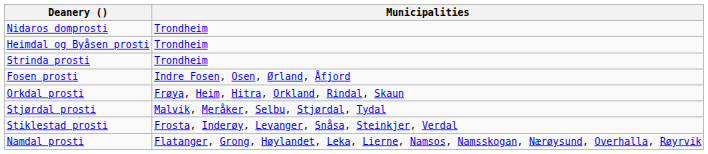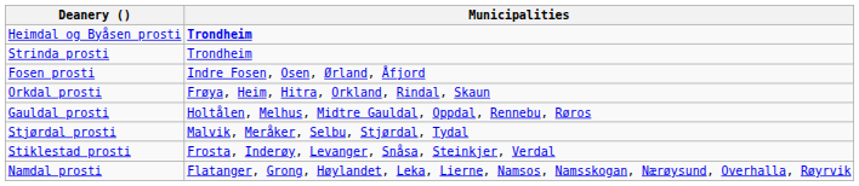- row: Nidaros domprosti | Trondheim
Heimdal og Byåsen prosti | Municipalities: normal -> bold
+ row: Gauldal prosti | Holtålen, Melhus, Midtre Gauldal, Oppdal, Rennebu, Røros
